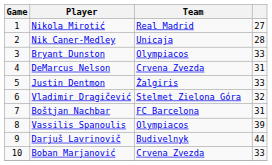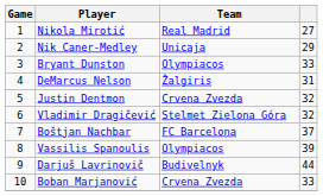Nik Caner-Medley | column 4: 28 -> 29
DeMarcus Nelson | Team: Crvena Zvezda -> Žalgiris
Justin Dentmon | Team: Žalgiris -> Crvena Zvezda
Justin Dentmon | column 4: 33 -> 32
Boštjan Nachbar | column 4: 31 -> 37
